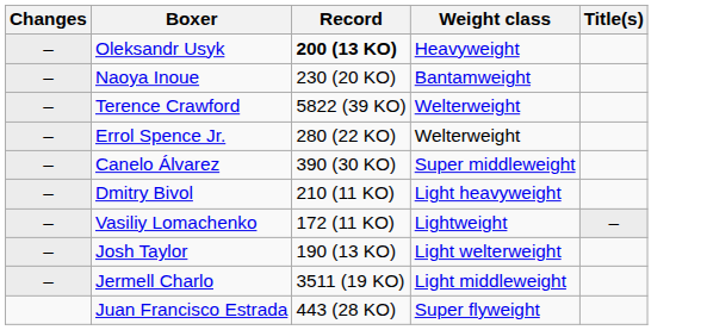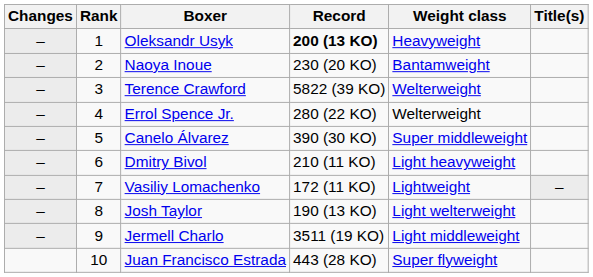+ column: Rank | 1 | 2 | 3 | 4 | 5 | 6 | 7 | 8 | 9 | 10
